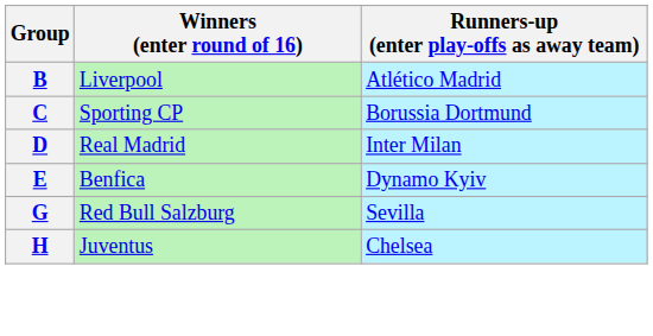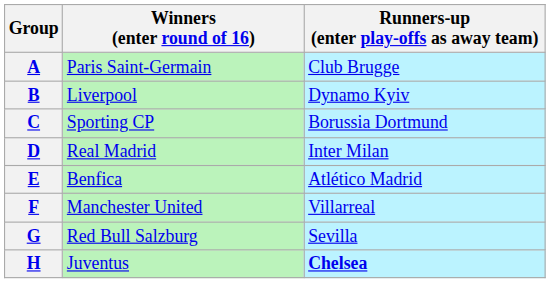+ row: A | Paris Saint-Germain | Club Brugge
B | Runners-up (enter play-offs as away team): Atlético Madrid -> Dynamo Kyiv
E | Runners-up (enter play-offs as away team): Dynamo Kyiv -> Atlético Madrid
+ row: F | Manchester United | Villarreal
H | Runners-up (enter play-offs as away team): normal -> bold
